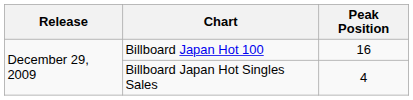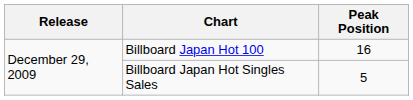Billboard Japan Hot Singles Sales | Peak Position: 4 -> 5
